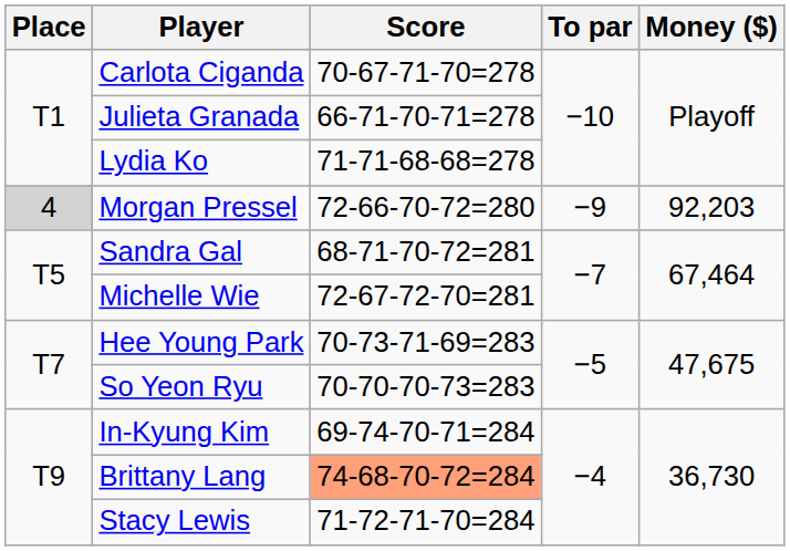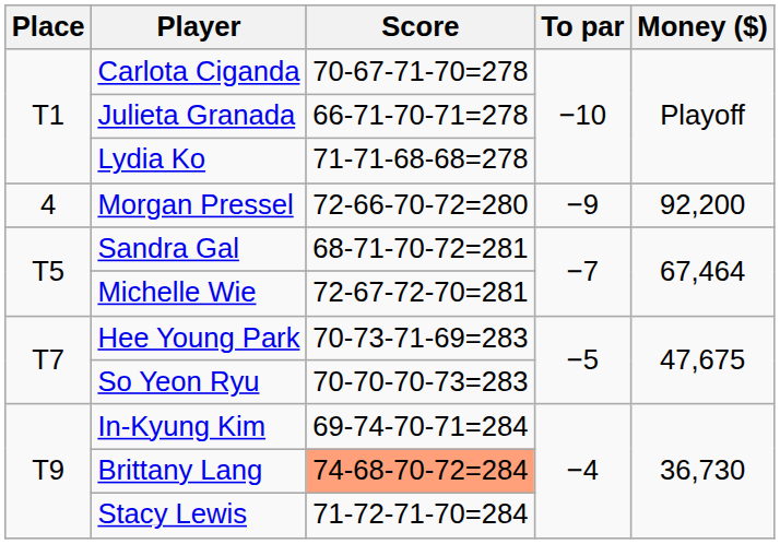Morgan Pressel | Place: lightgrey background -> no background
Morgan Pressel | Money ($): 92,203 -> 92,200
